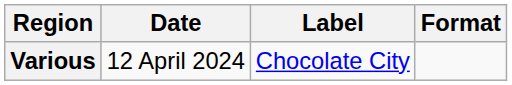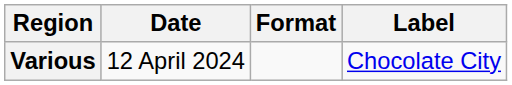columns swapped: Format <-> Label
